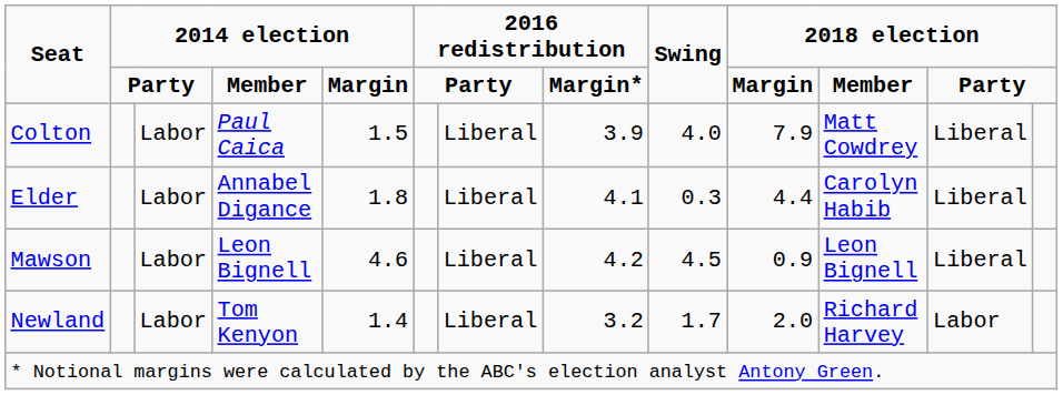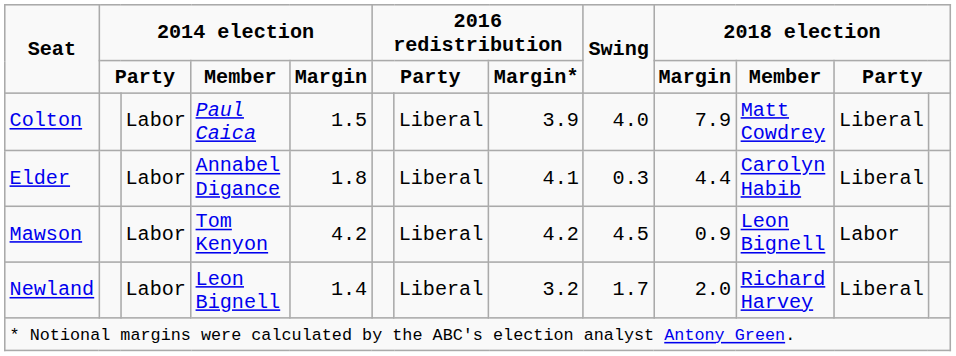Mawson | column 4: Leon Bignell -> Tom Kenyon
Mawson | column 5: 4.6 -> 4.2
Mawson | column 12: Liberal -> Labor
Newland | column 4: Tom Kenyon -> Leon Bignell
Newland | column 12: Labor -> Liberal
